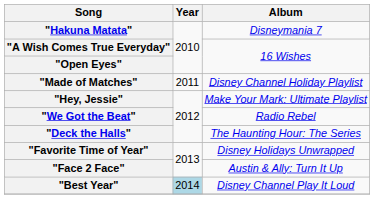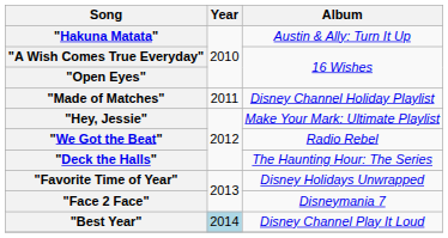"Hakuna Matata" | Album: Disneymania 7 -> Austin & Ally: Turn It Up
"Face 2 Face" | Album: Austin & Ally: Turn It Up -> Disneymania 7
